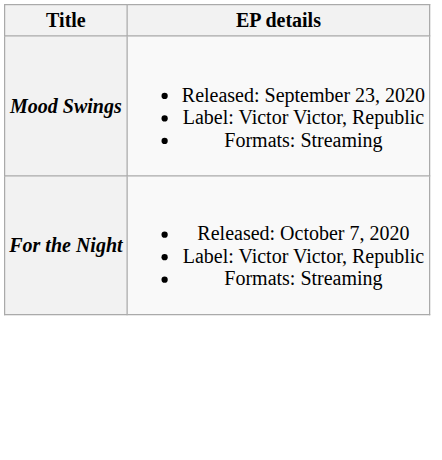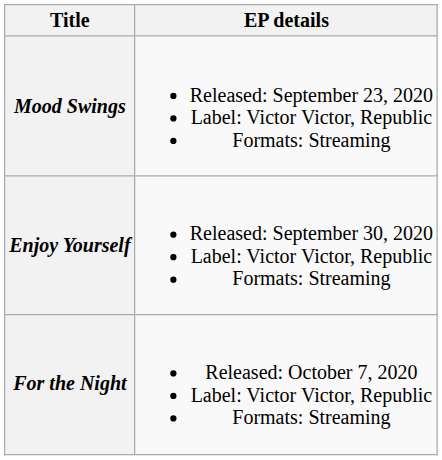+ row: Enjoy Yourself | Released: September 30, 2020 Label: Victor Victor, Republic Formats: Streaming
